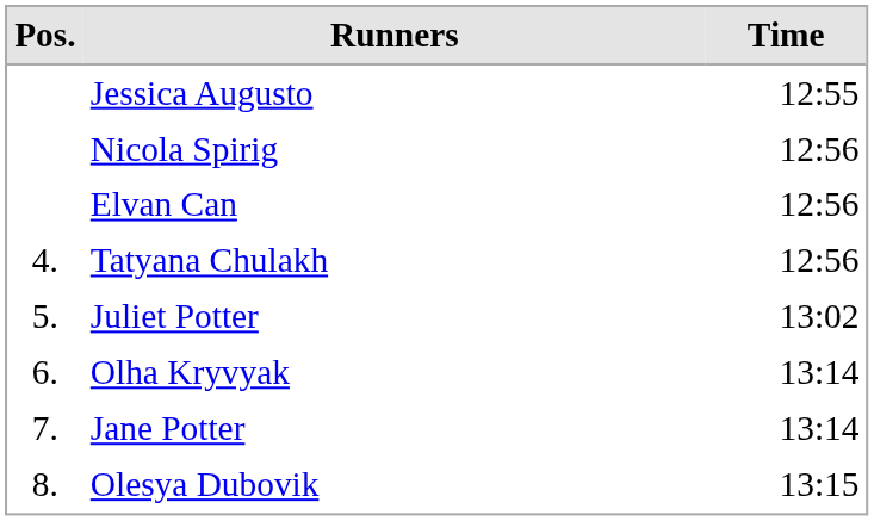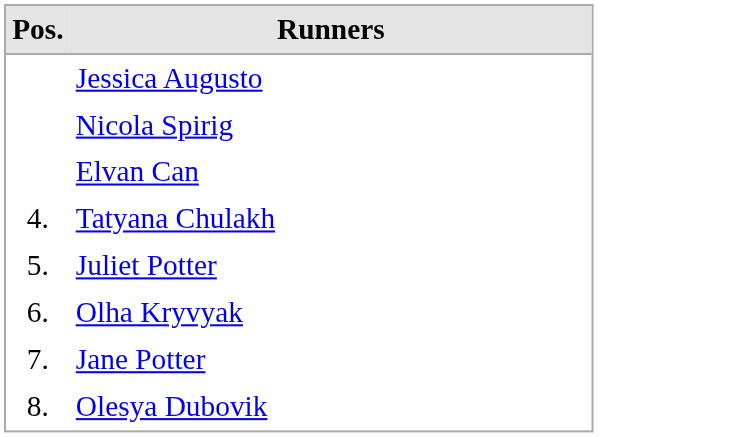- column: Time | 12:55 | 12:56 | 12:56 | 12:56 | 13:02 | 13:14 | 13:14 | 13:15
